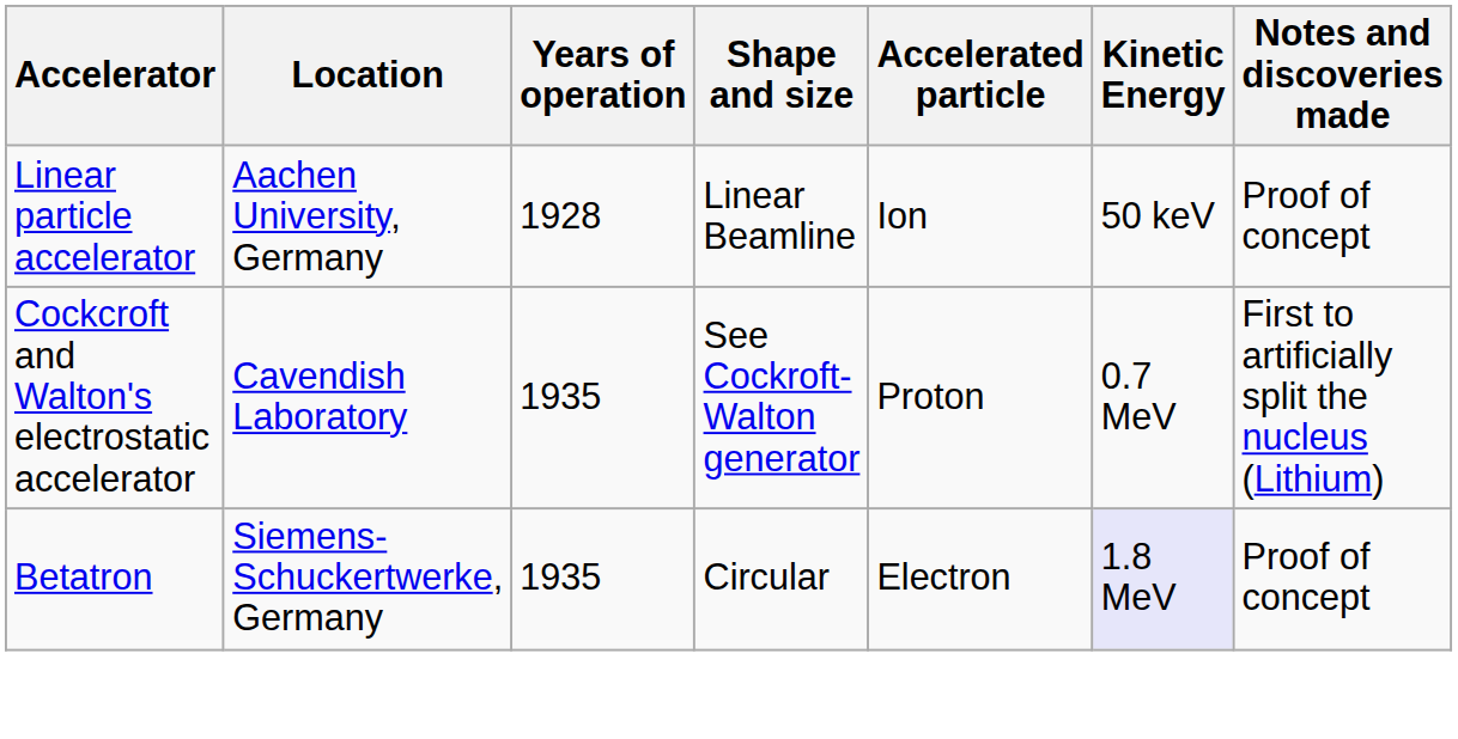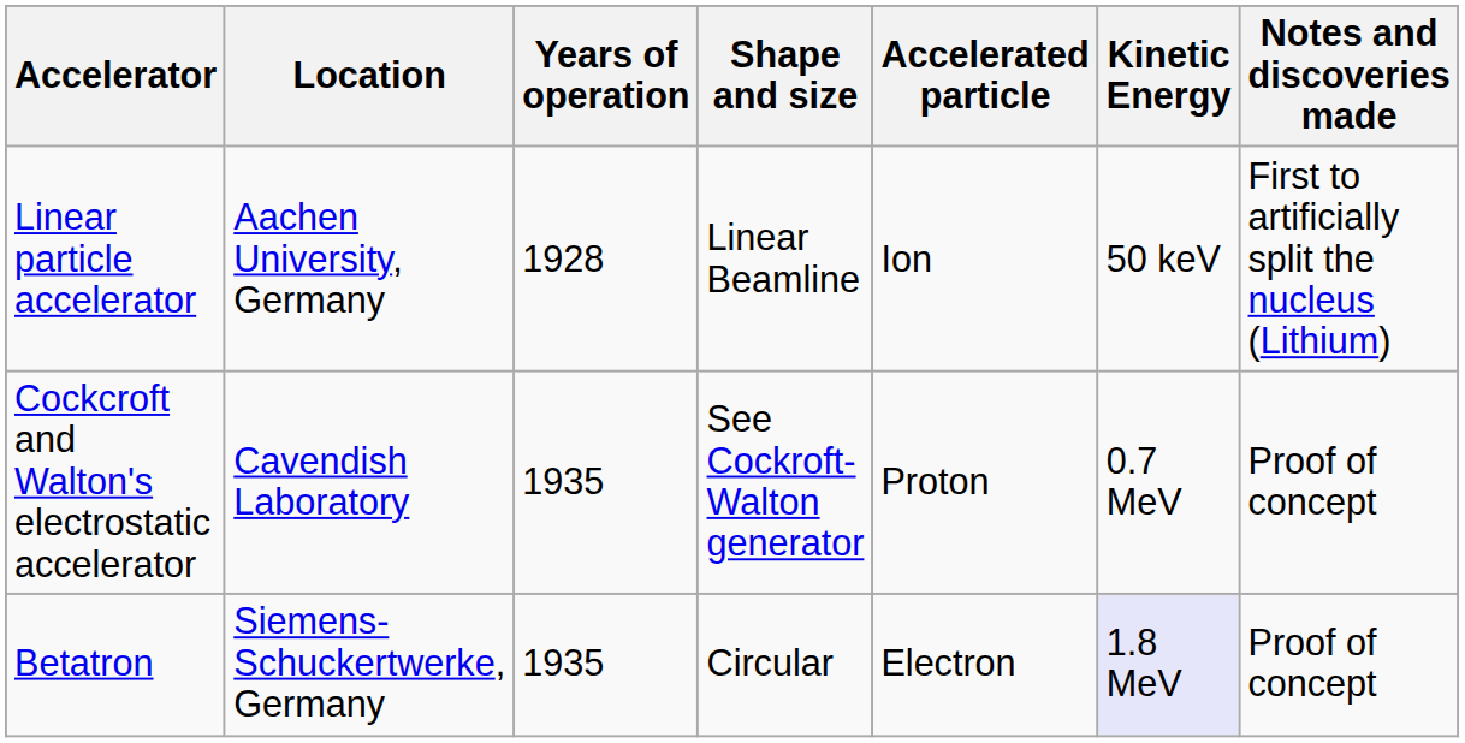Linear particle accelerator | Notes and discoveries made: Proof of concept -> First to artificially split the nucleus (Lithium)
Cockcroft and Walton's electrostatic accelerator | Notes and discoveries made: First to artificially split the nucleus (Lithium) -> Proof of concept
